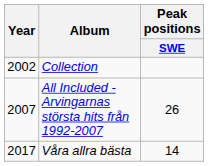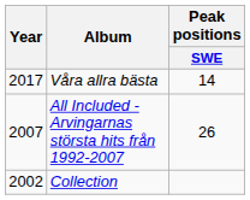rows swapped: Collection <-> Våra allra bästa
